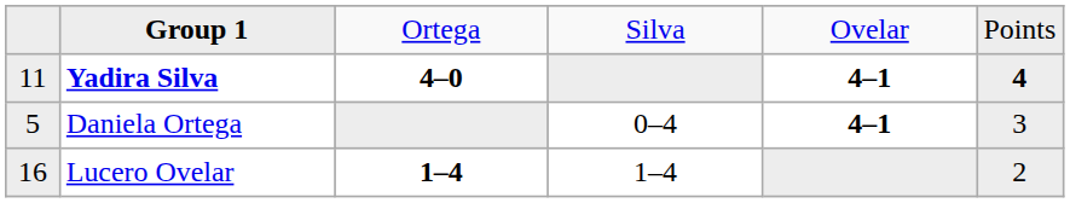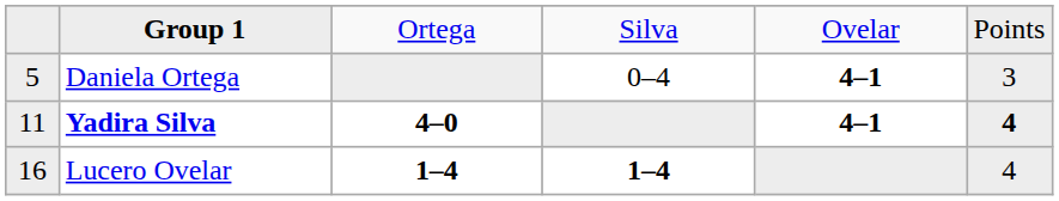rows swapped: Daniela Ortega <-> Yadira Silva
Lucero Ovelar | column 4: normal -> bold
Lucero Ovelar | column 6: 2 -> 4
